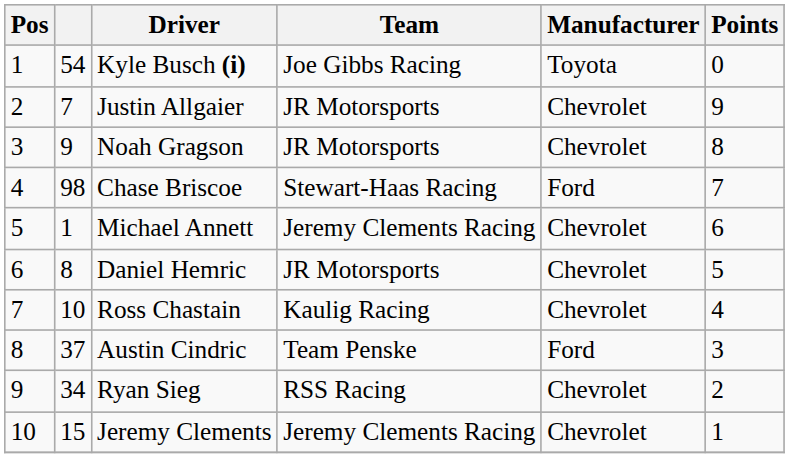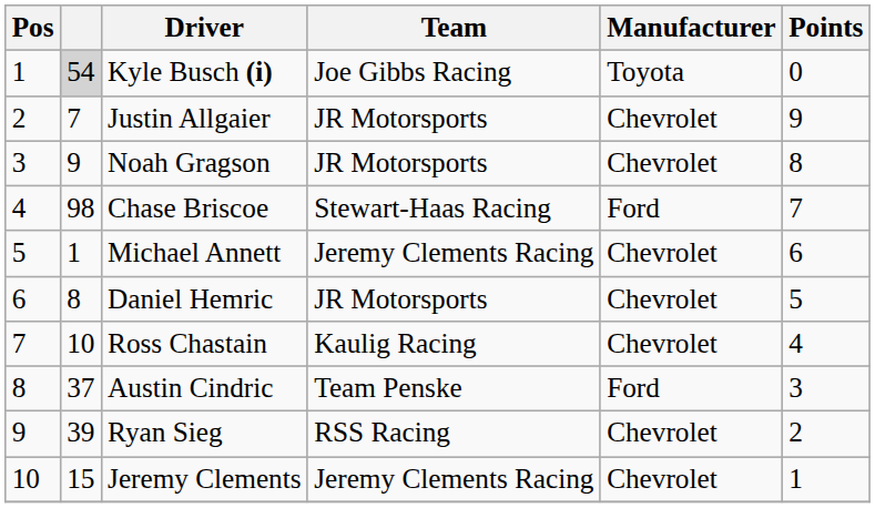Kyle Busch (i) | column 2: no background -> lightgrey background
Ryan Sieg | column 2: 34 -> 39
